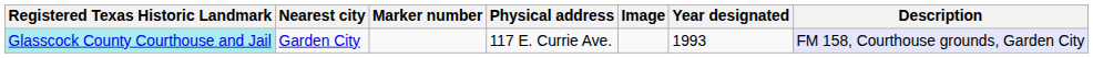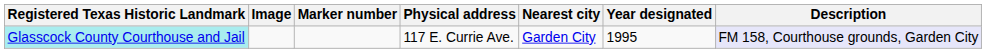columns swapped: Image <-> Nearest city
Glasscock County Courthouse and Jail | Year designated: 1993 -> 1995
